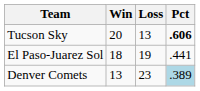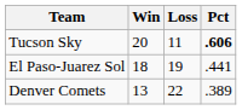Tucson Sky | Loss: 13 -> 11
Denver Comets | Loss: 23 -> 22
Denver Comets | Pct: lightblue background -> no background
